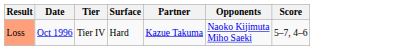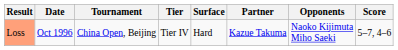+ column: Tournament | China Open, Beijing
